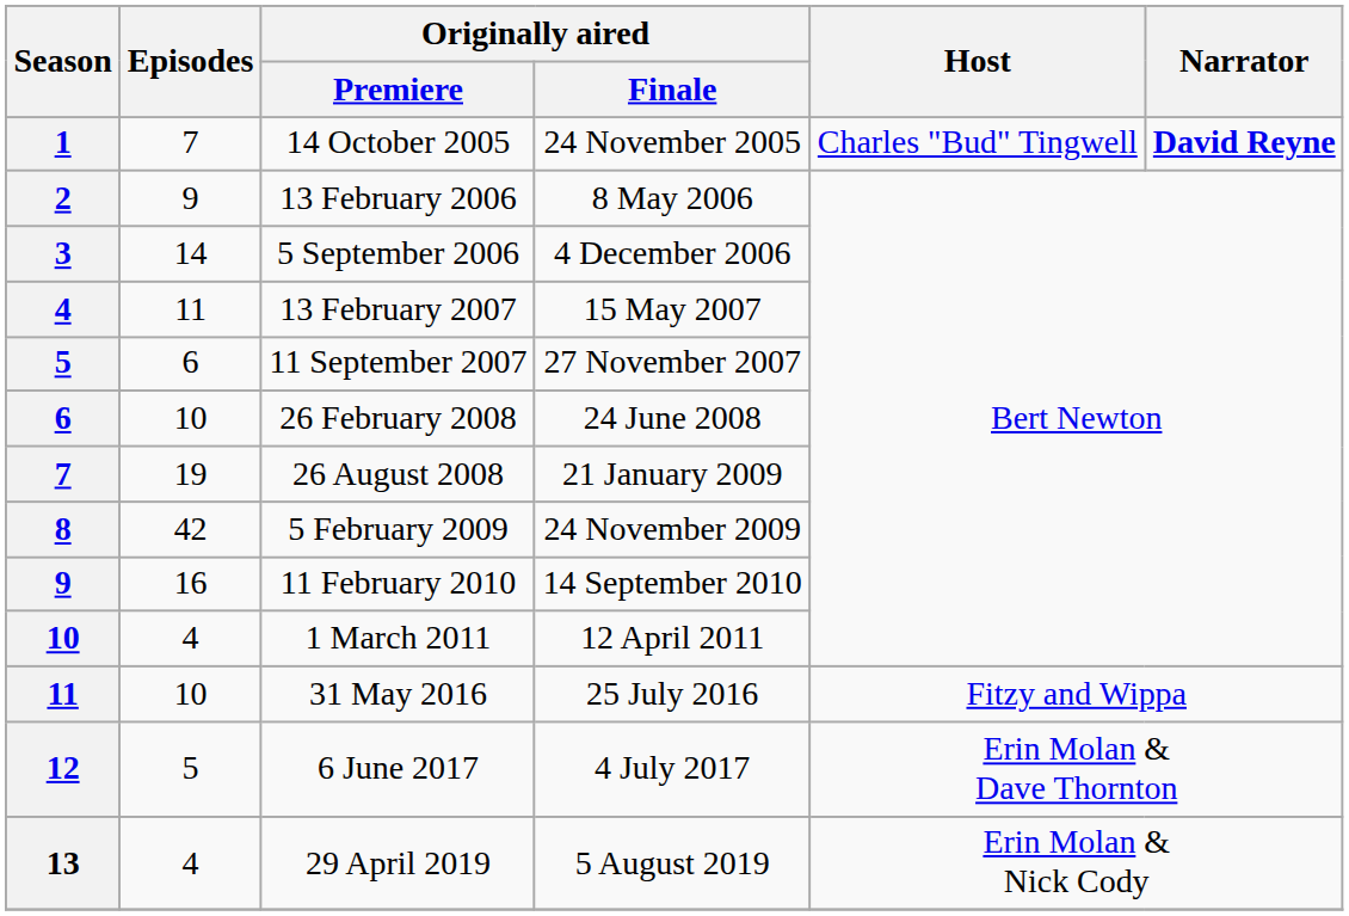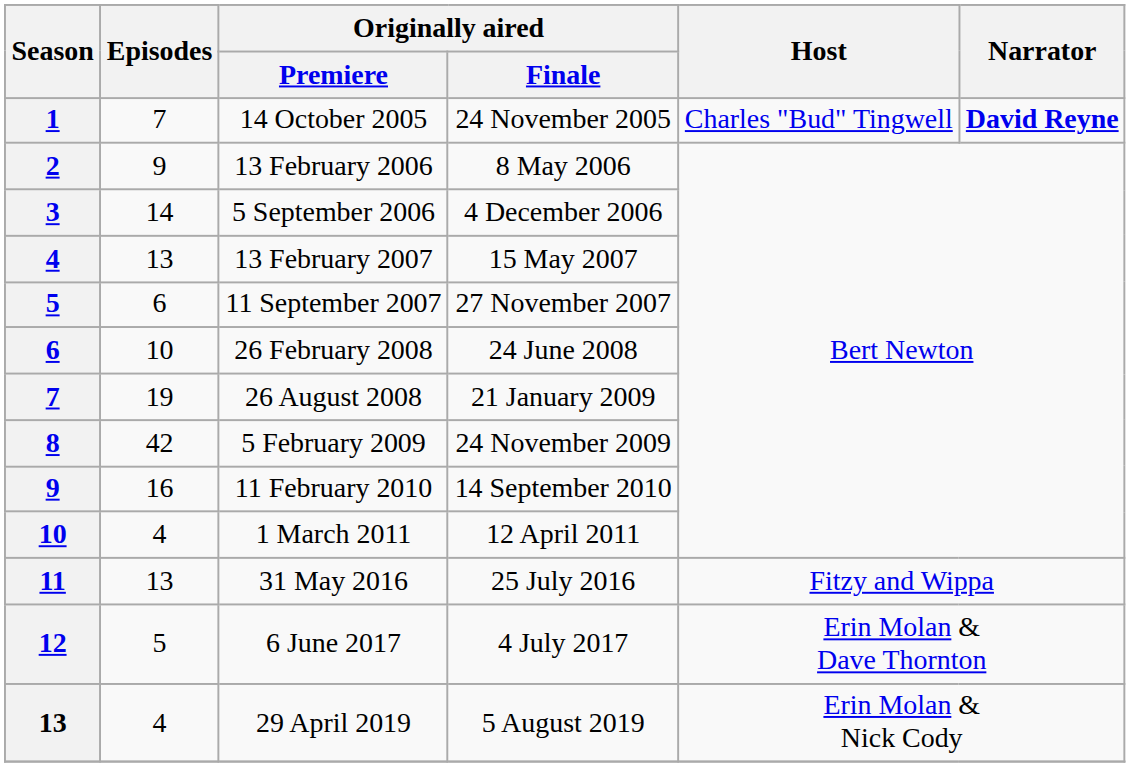13 February 2007 | Episodes: 11 -> 13
31 May 2016 | Episodes: 10 -> 13
